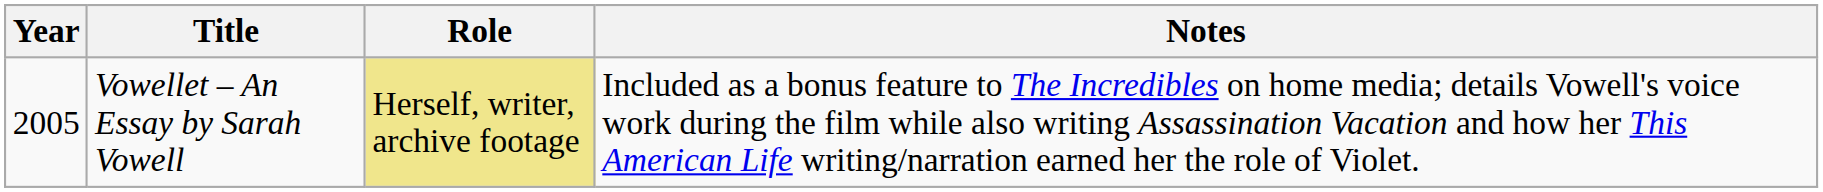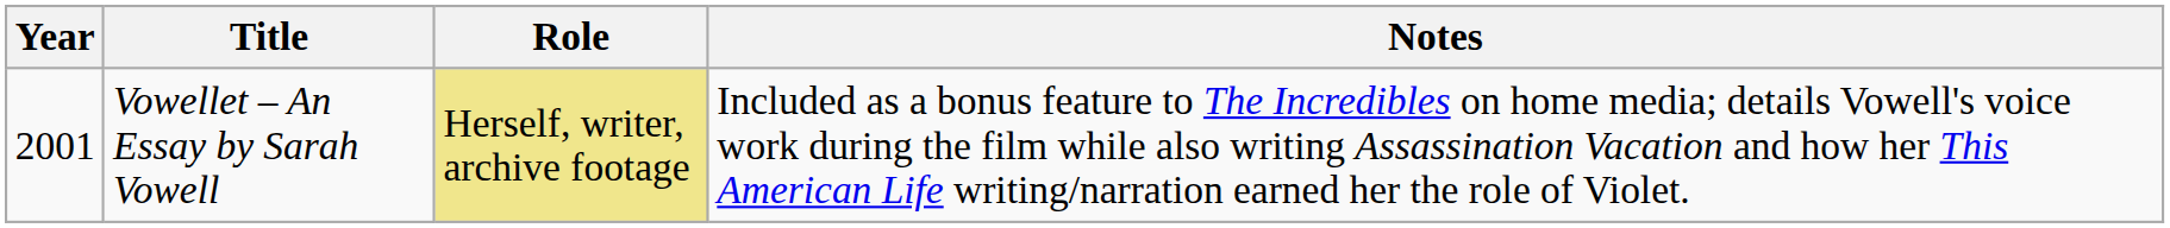Vowellet – An Essay by Sarah Vowell | Year: 2005 -> 2001
